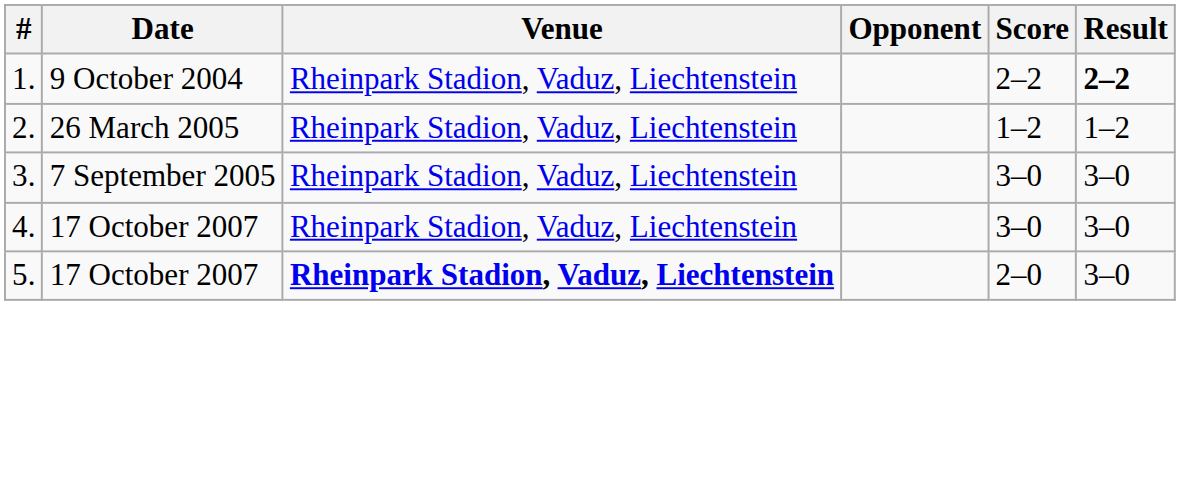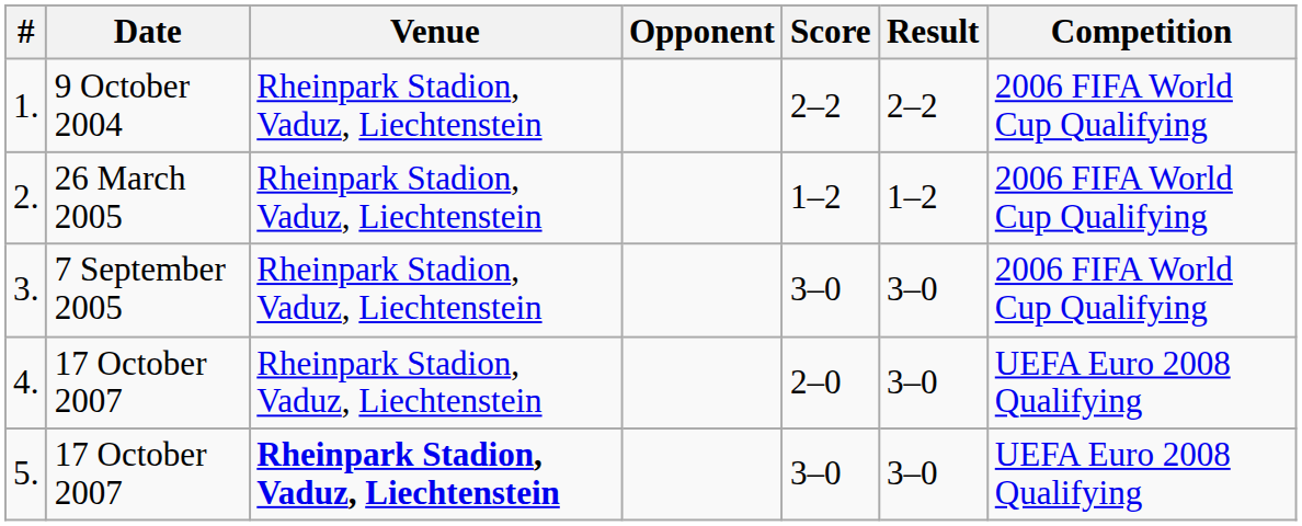+ column: Competition | 2006 FIFA World Cup Qualifying | 2006 FIFA World Cup Qualifying | 2006 FIFA World Cup Qualifying | UEFA Euro 2008 Qualifying | UEFA Euro 2008 Qualifying
1. | Result: bold -> normal
4. | Score: 3–0 -> 2–0
5. | Score: 2–0 -> 3–0
